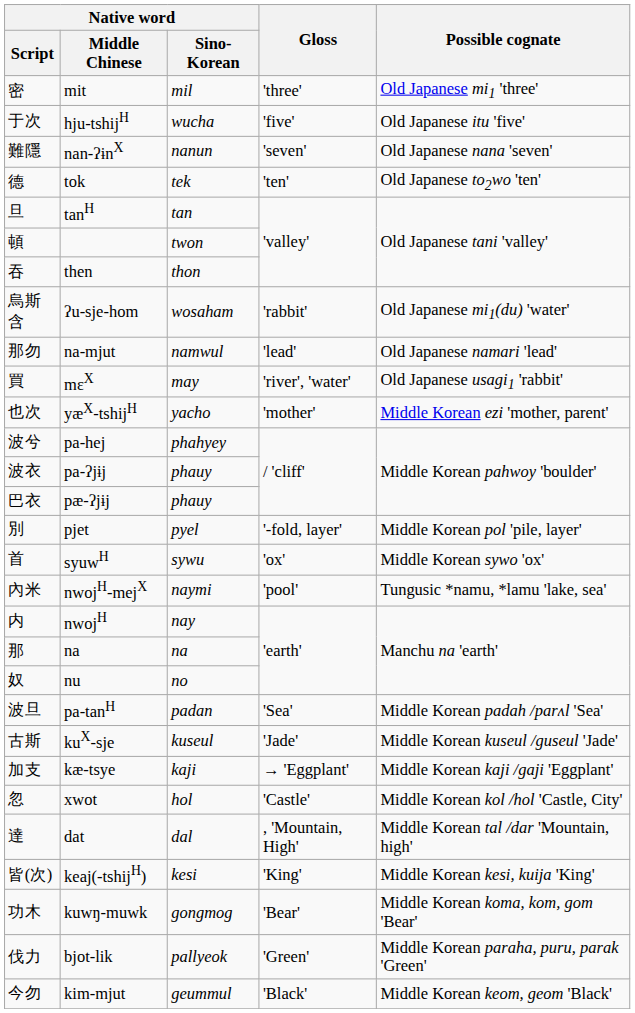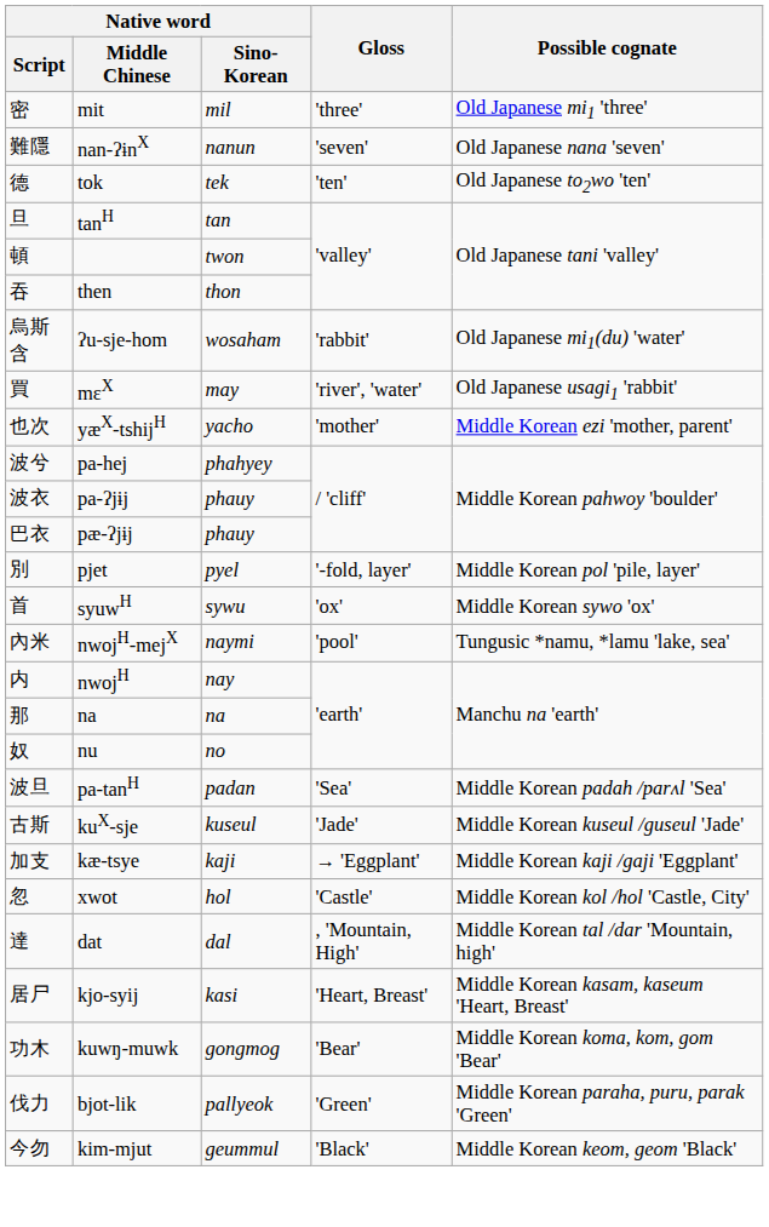- row: 于次 | hju-tshijH | wucha | 'five' | Old Japanese itu 'five'
- row: 那勿 | na-mjut | namwul | 'lead' | Old Japanese namari 'lead'
- row: 皆(次) | keaj(-tshijH) | kesi | 'King' | Middle Korean kesi, kuija 'King'
+ row: 居尸 | kjo-syij | kasi | 'Heart, Breast' | Middle Korean kasam, kaseum 'Heart, Breast'
